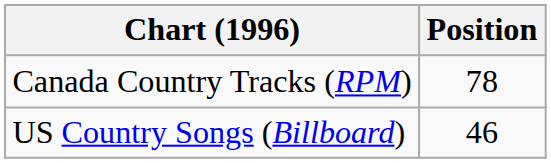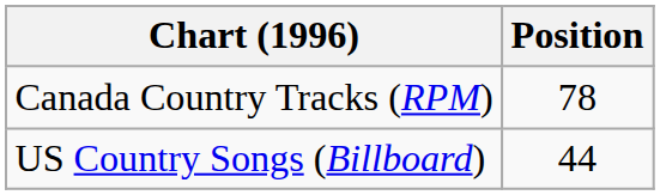US Country Songs (Billboard) | Position: 46 -> 44
